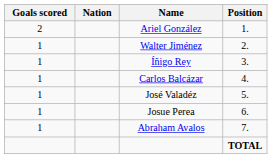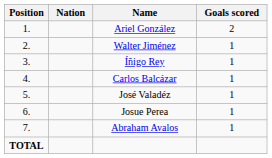columns swapped: Position <-> Goals scored
